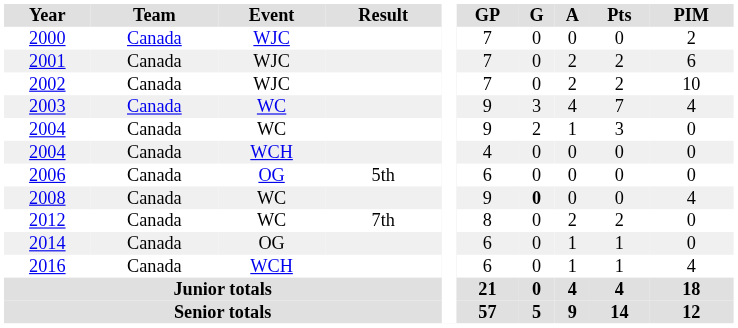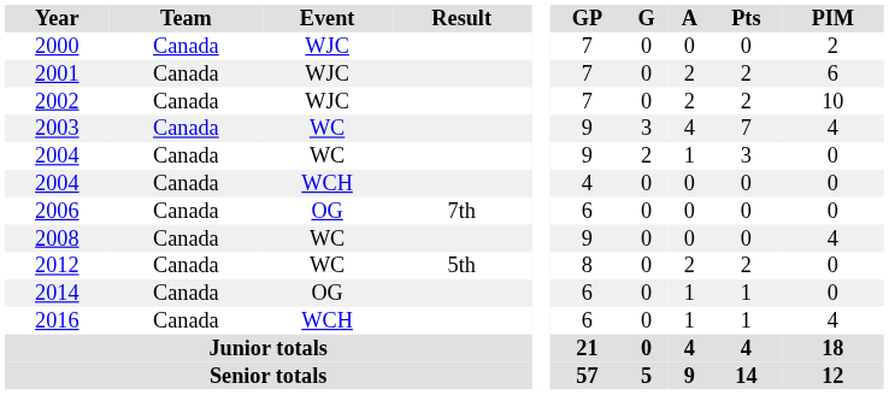2006 | Result: 5th -> 7th
2008 | G: bold -> normal
2012 | Result: 7th -> 5th
